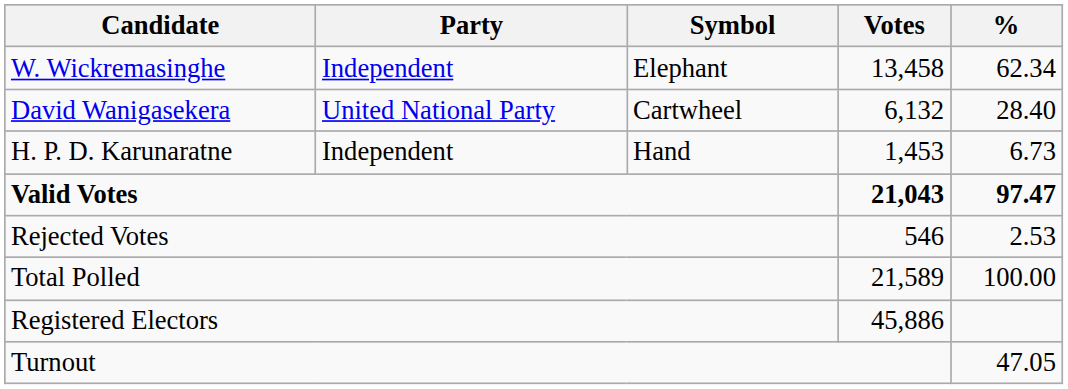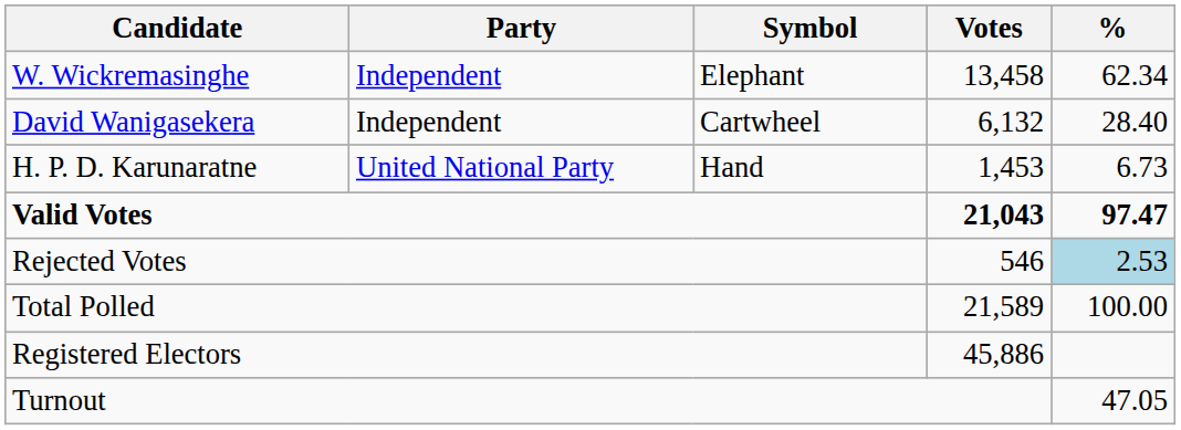David Wanigasekera | Party: United National Party -> Independent
H. P. D. Karunaratne | Party: Independent -> United National Party
Rejected Votes | %: no background -> lightblue background
